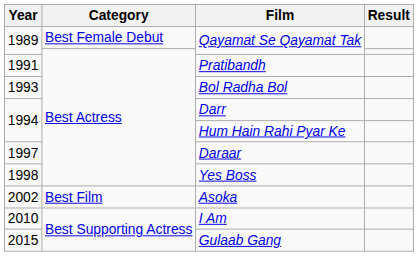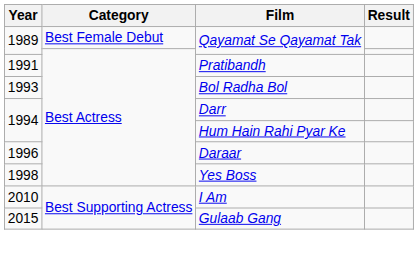Daraar | Year: 1997 -> 1996
- row: 2002 | Best Film | Asoka
